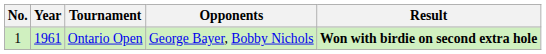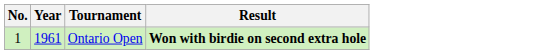- column: Opponents | George Bayer, Bobby Nichols
